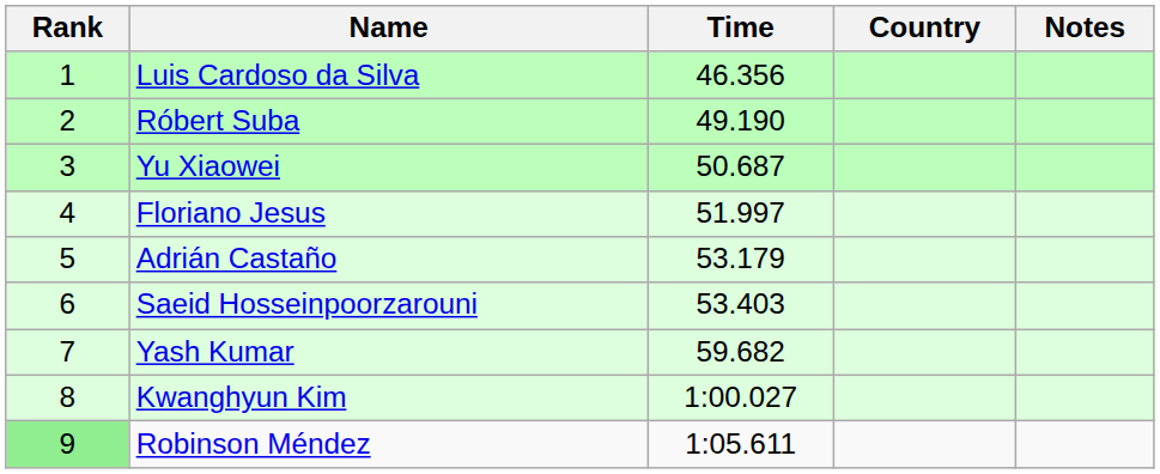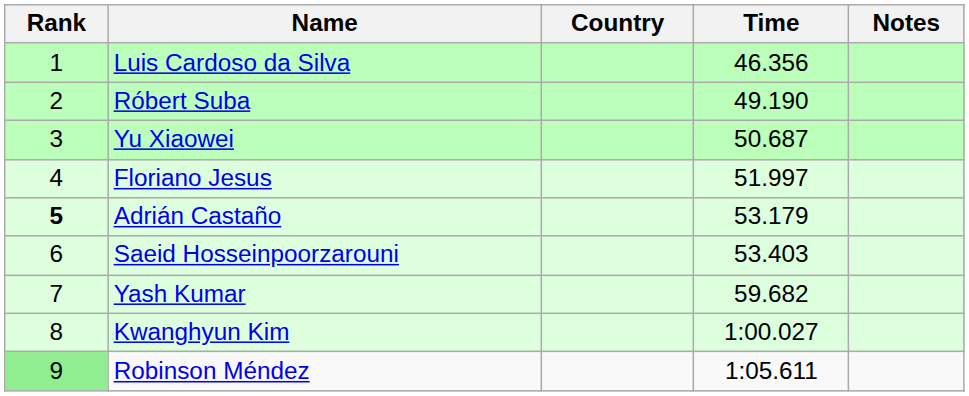columns swapped: Country <-> Time
Adrián Castaño | Rank: normal -> bold
